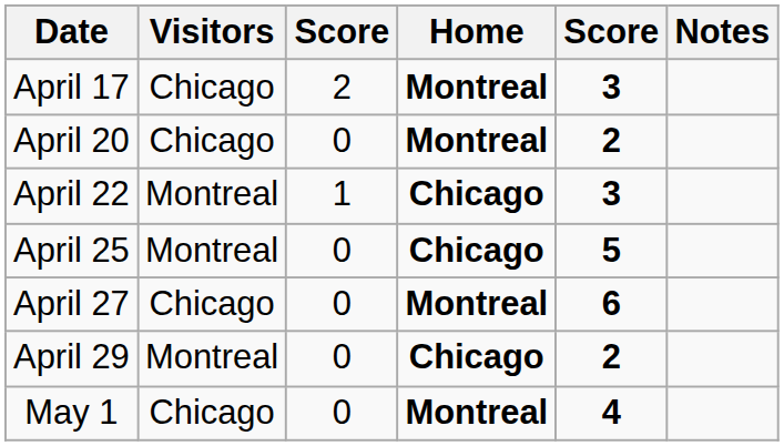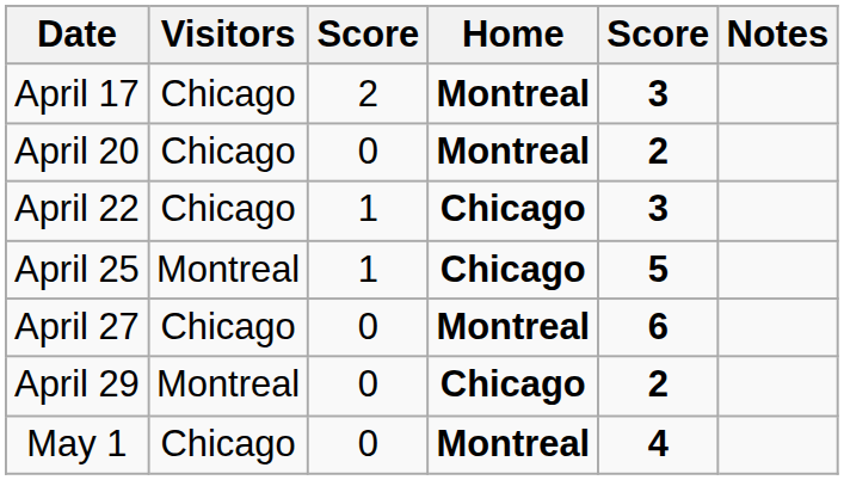April 22 | Visitors: Montreal -> Chicago
April 25 | column 3: 0 -> 1
